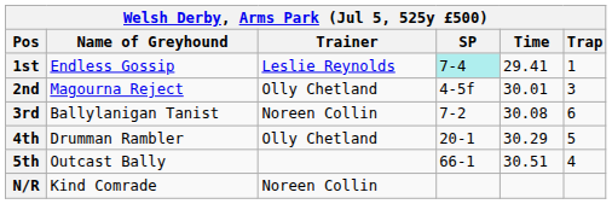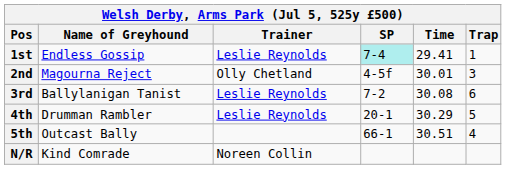3rd | Trainer: Noreen Collin -> Leslie Reynolds
4th | Trainer: Olly Chetland -> Leslie Reynolds
